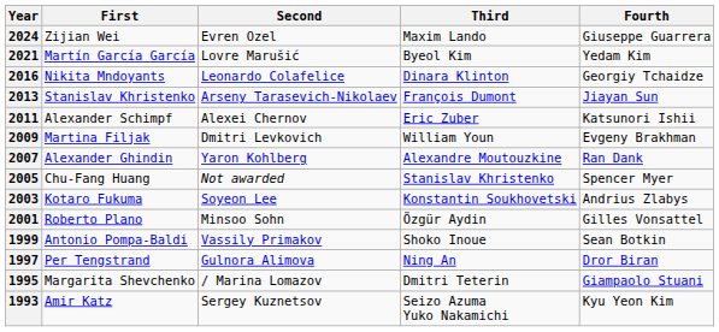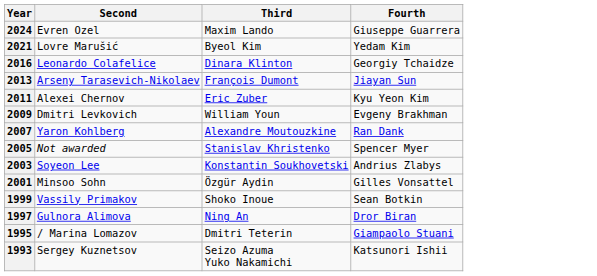- column: First | Zijian Wei | Martín García García | Nikita Mndoyants | Stanislav Khristenko | Alexander Schimpf | Martina Filjak | Alexander Ghindin | Chu-Fang Huang | Kotaro Fukuma | Roberto Plano | Antonio Pompa-Baldi | Per Tengstrand | Margarita Shevchenko | Amir Katz
2011 | Fourth: Katsunori Ishii -> Kyu Yeon Kim
1993 | Fourth: Kyu Yeon Kim -> Katsunori Ishii
